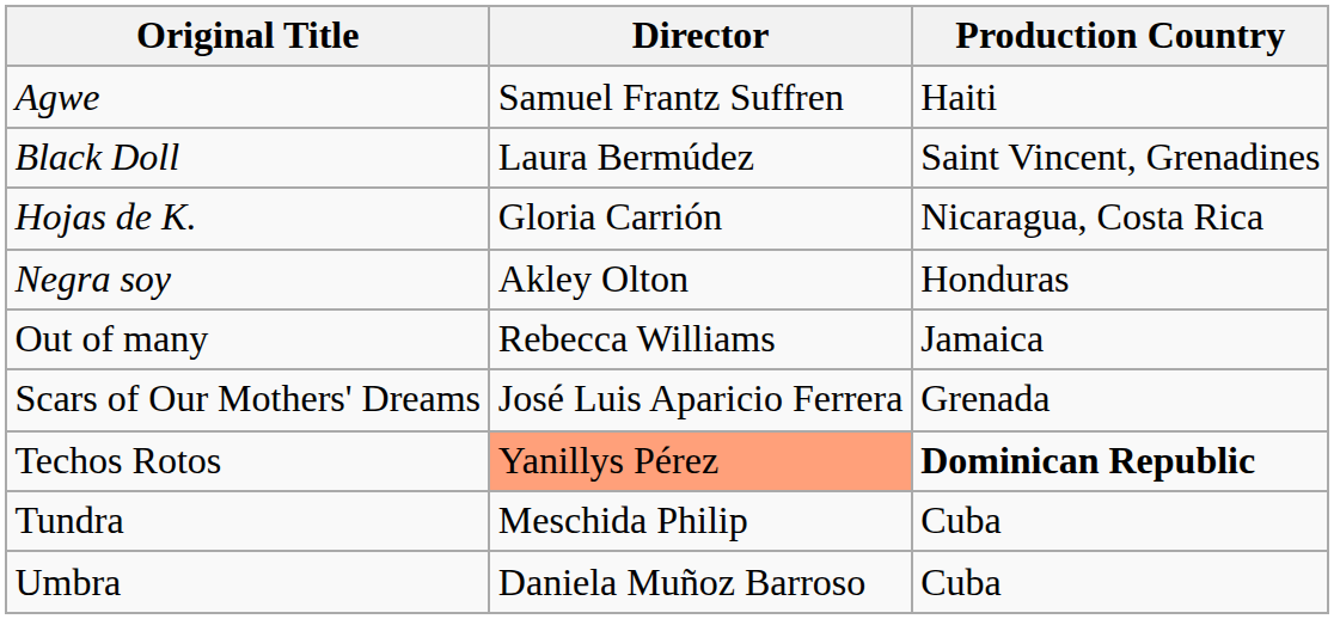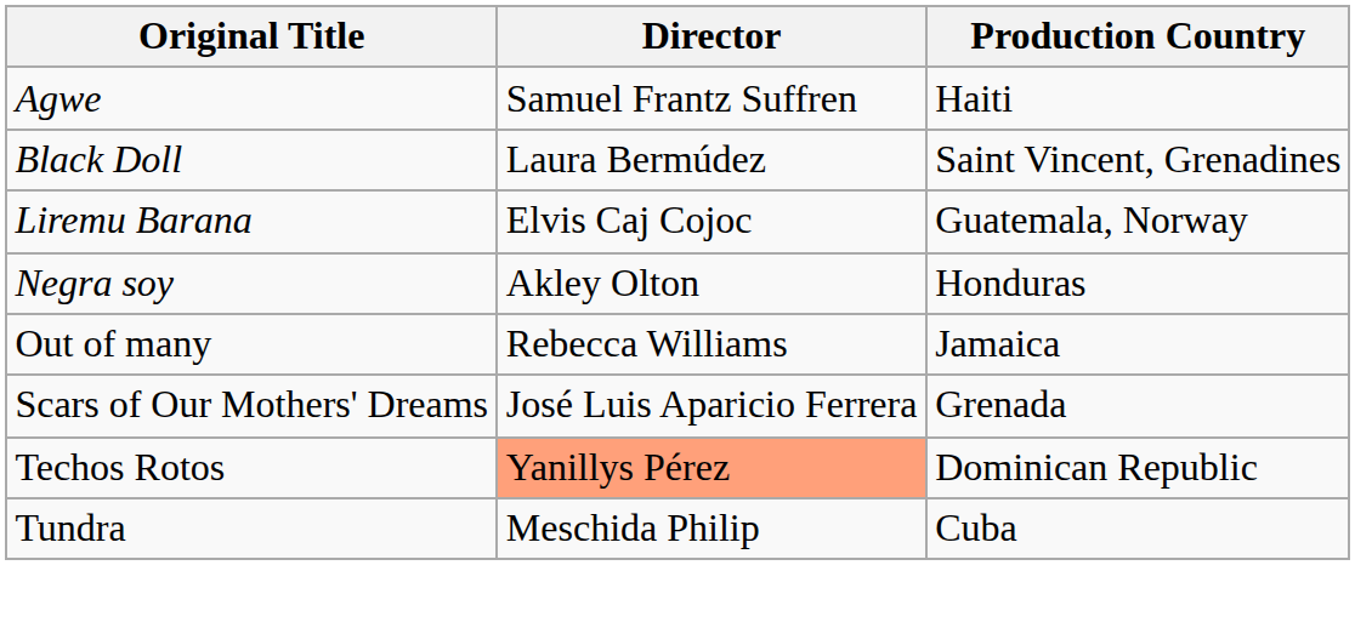- row: Hojas de K. | Gloria Carrión | Nicaragua, Costa Rica
+ row: Liremu Barana | Elvis Caj Cojoc | Guatemala, Norway
Techos Rotos | Production Country: bold -> normal
- row: Umbra | Daniela Muñoz Barroso | Cuba
